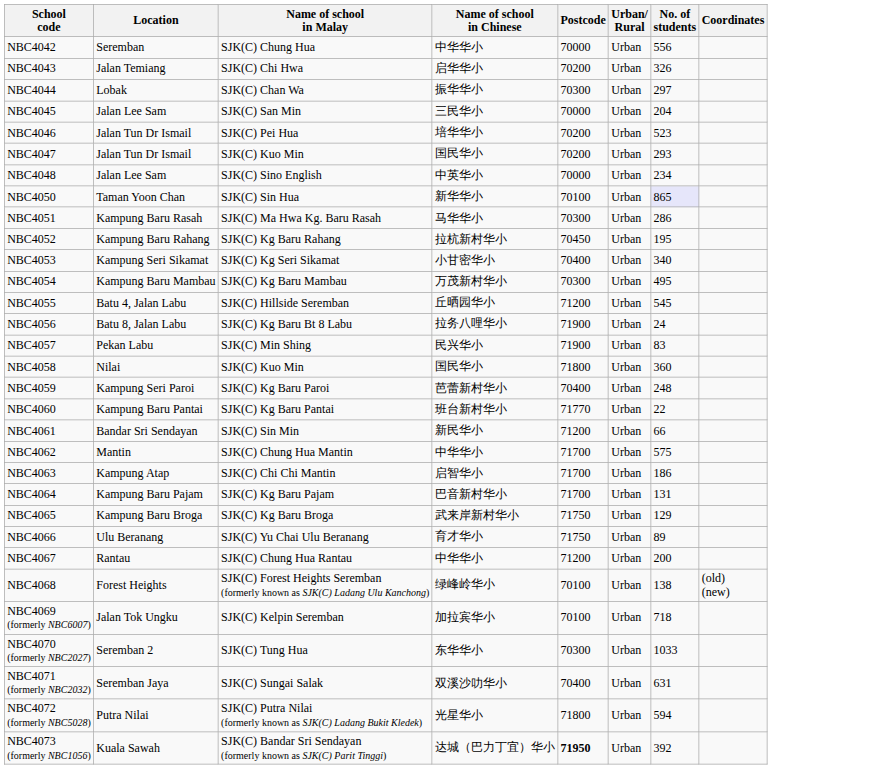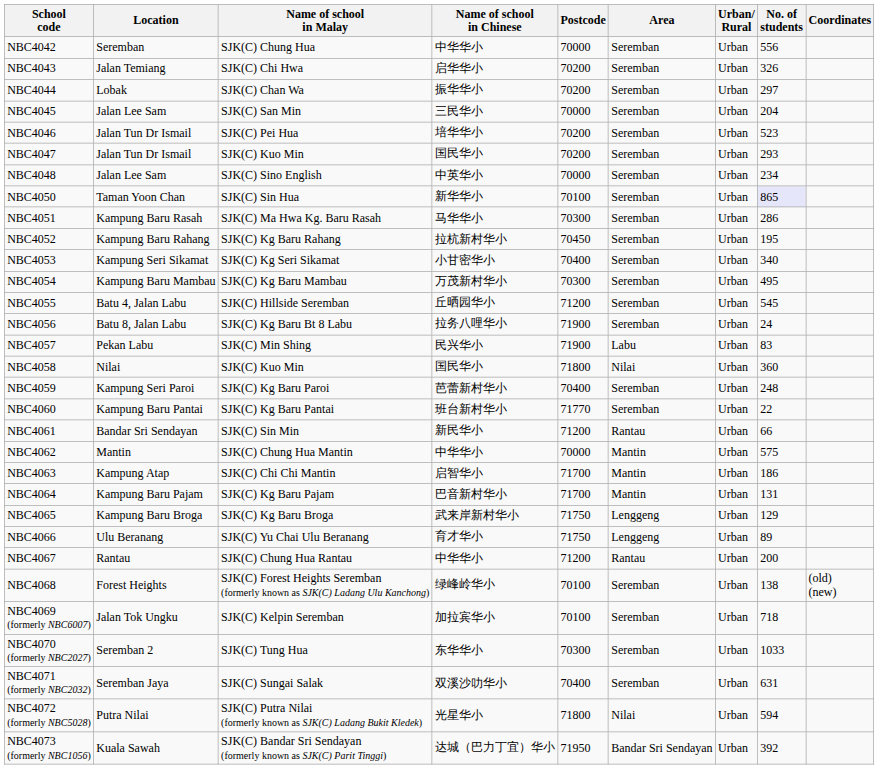+ column: Area | Seremban | Seremban | Seremban | Seremban | Seremban | Seremban | Seremban | Seremban | Seremban | Seremban | Seremban | Seremban | Seremban | Seremban | Labu | Nilai | Seremban | Seremban | Rantau | Mantin | Mantin | Mantin | Lenggeng | Lenggeng | Rantau | Seremban | Seremban | Seremban | Seremban | Nilai | Bandar Sri Sendayan
NBC4044 | Postcode: 70300 -> 70200
NBC4062 | Postcode: 71700 -> 70000
NBC4073 (formerly NBC1056) | Postcode: bold -> normal
